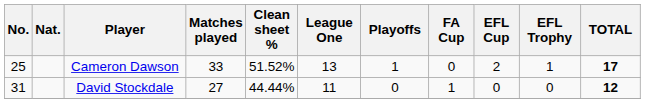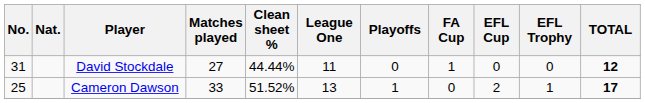rows swapped: Cameron Dawson <-> David Stockdale
